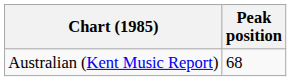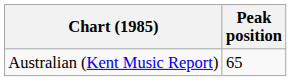Australian (Kent Music Report) | Peak position: 68 -> 65
